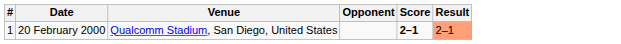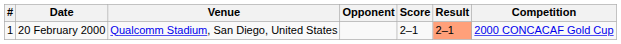+ column: Competition | 2000 CONCACAF Gold Cup
20 February 2000 | Score: bold -> normal
